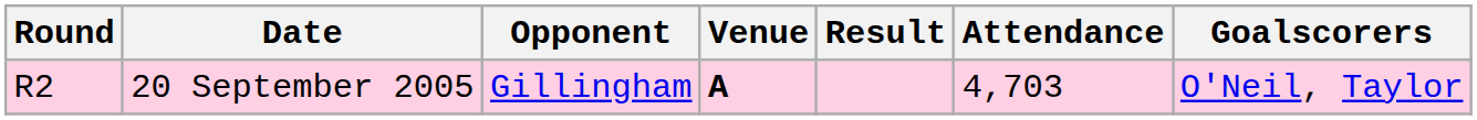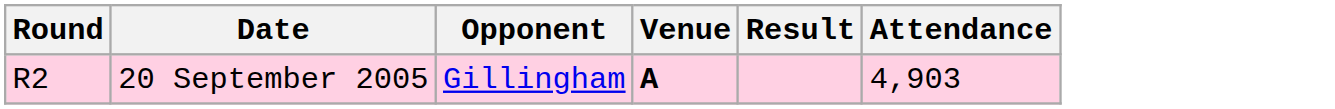- column: Goalscorers | O'Neil, Taylor
20 September 2005 | Attendance: 4,703 -> 4,903
